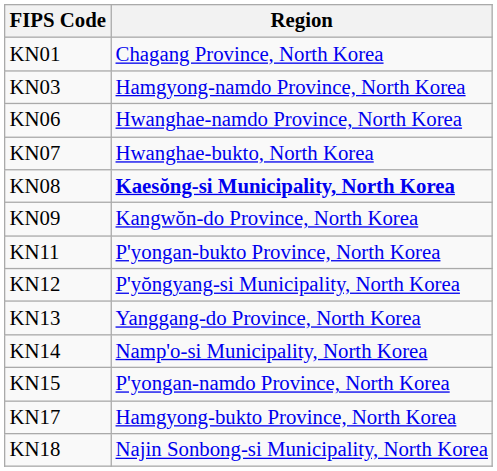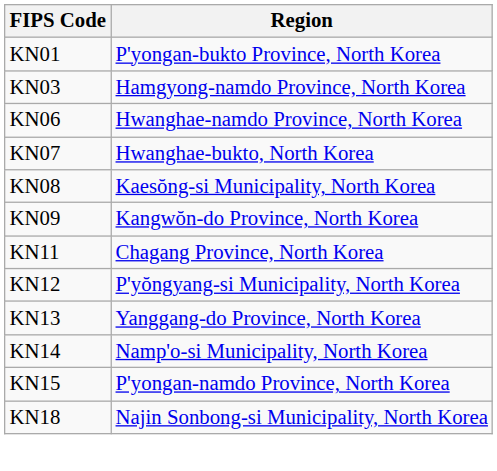KN01 | Region: Chagang Province, North Korea -> P'yongan-bukto Province, North Korea
KN08 | Region: bold -> normal
KN11 | Region: P'yongan-bukto Province, North Korea -> Chagang Province, North Korea
- row: KN17 | Hamgyong-bukto Province, North Korea
